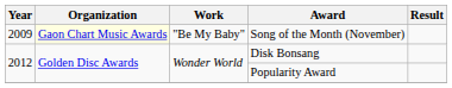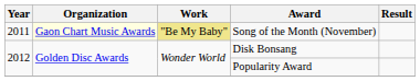Song of the Month (November) | Year: 2009 -> 2011
Song of the Month (November) | Work: no background -> khaki background
